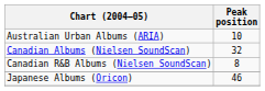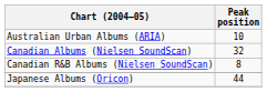Japanese Albums (Oricon) | Peak position: 46 -> 44
